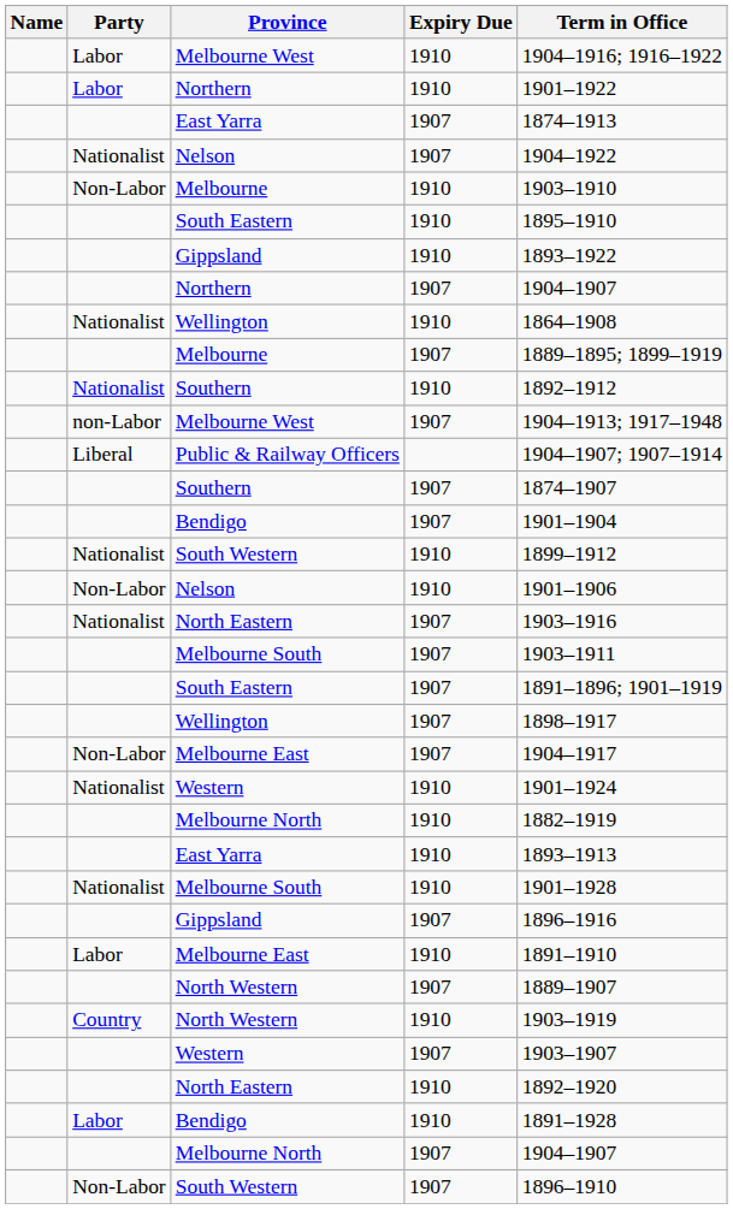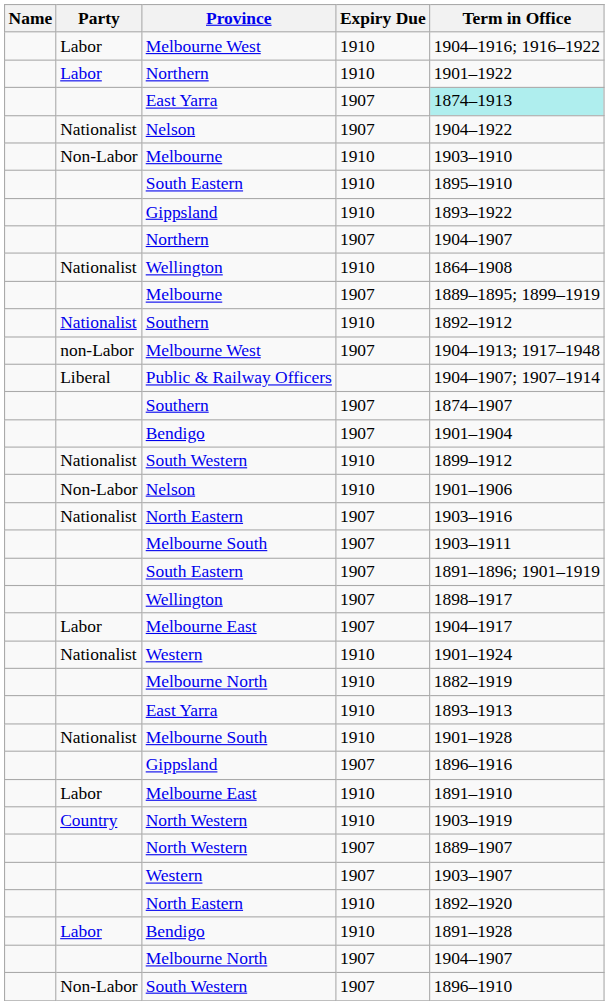East Yarra / 1907 | Term in Office: no background -> paleturquoise background
Melbourne East / 1907 | Party: Non-Labor -> Labor
rows swapped: North Western / 1907 <-> North Western / 1910
